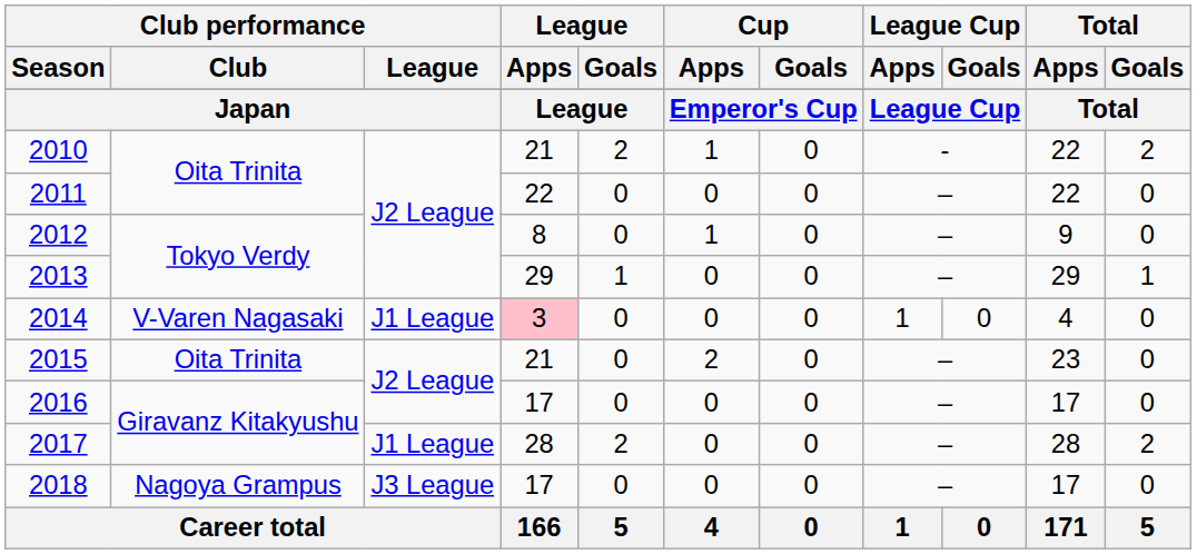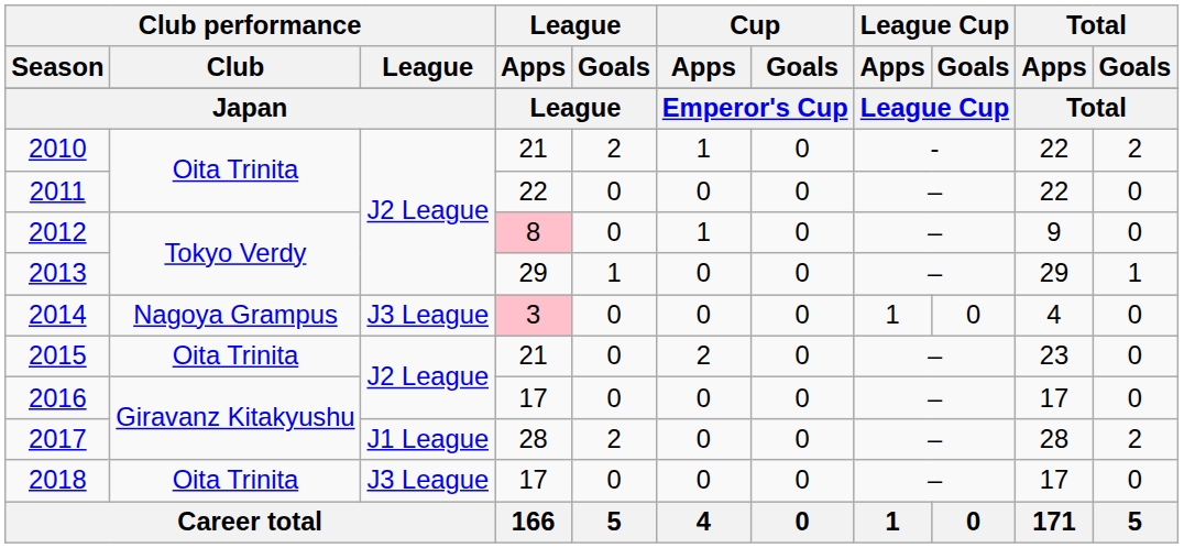2012 | League / Apps: no background -> pink background
2014 | Club performance / Club: V-Varen Nagasaki -> Nagoya Grampus
2014 | Club performance / League: J1 League -> J3 League
2018 | Club performance / Club: Nagoya Grampus -> Oita Trinita
